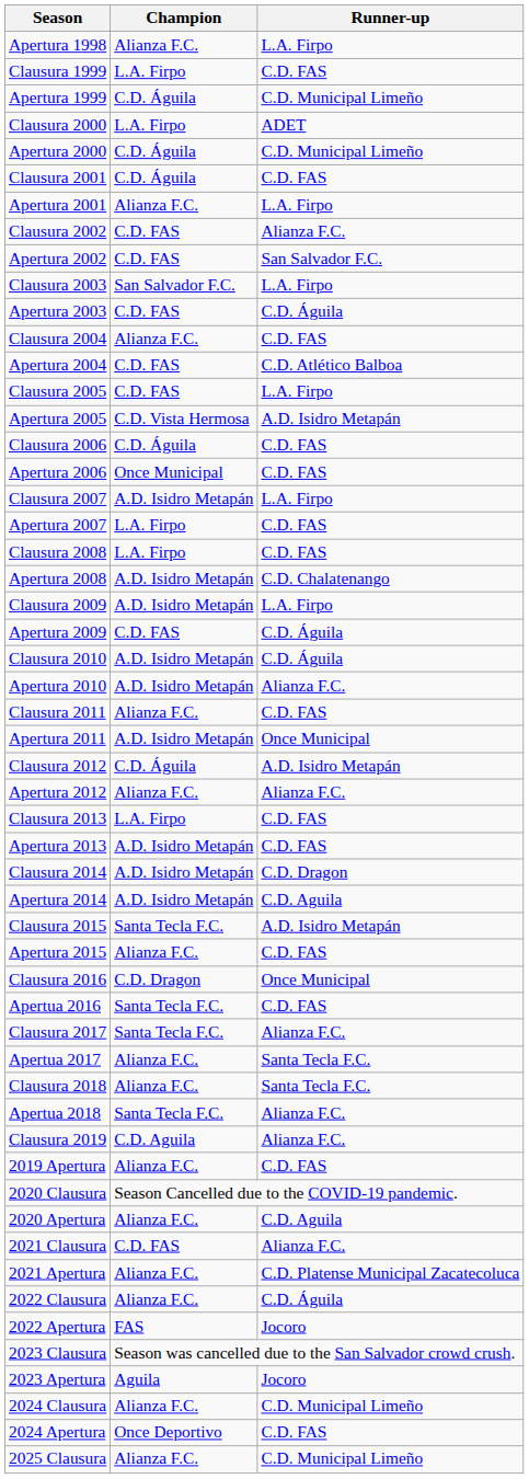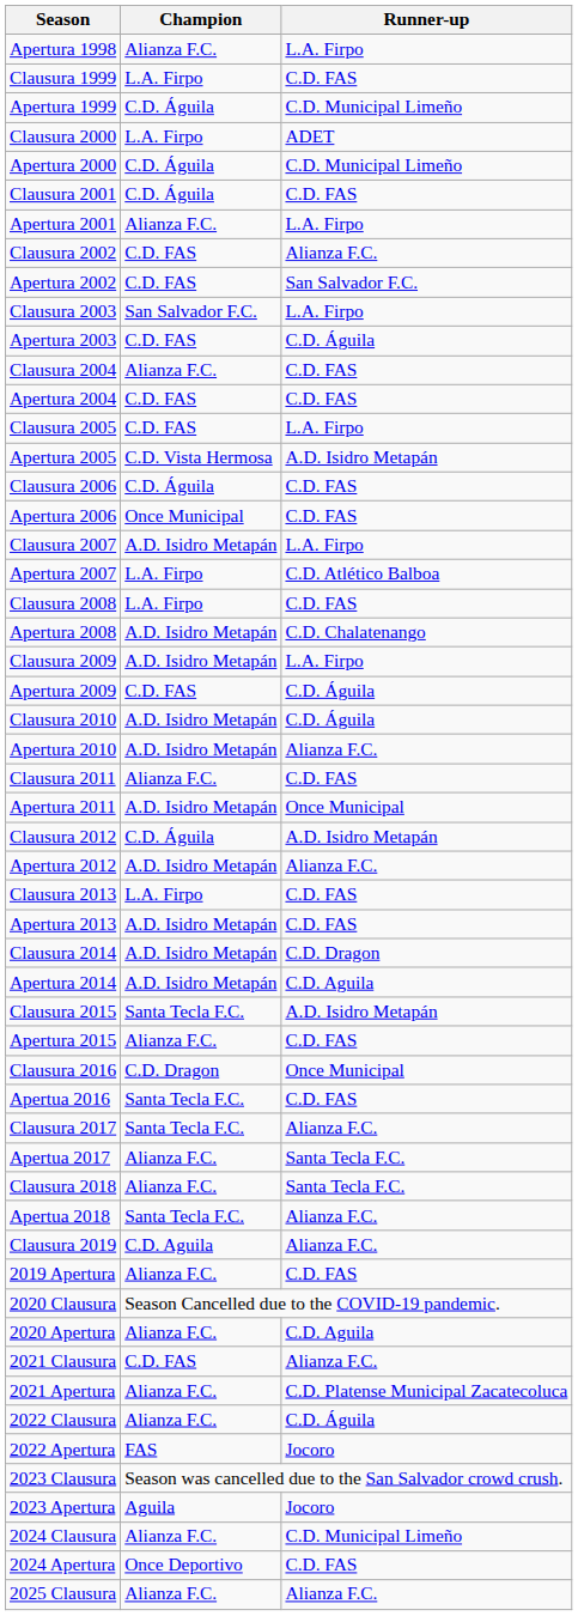Apertura 2004 | Runner-up: C.D. Atlético Balboa -> C.D. FAS
Apertura 2007 | Runner-up: C.D. FAS -> C.D. Atlético Balboa
Apertura 2012 | Champion: Alianza F.C. -> A.D. Isidro Metapán
2025 Clausura | Runner-up: C.D. Municipal Limeño -> Alianza F.C.
